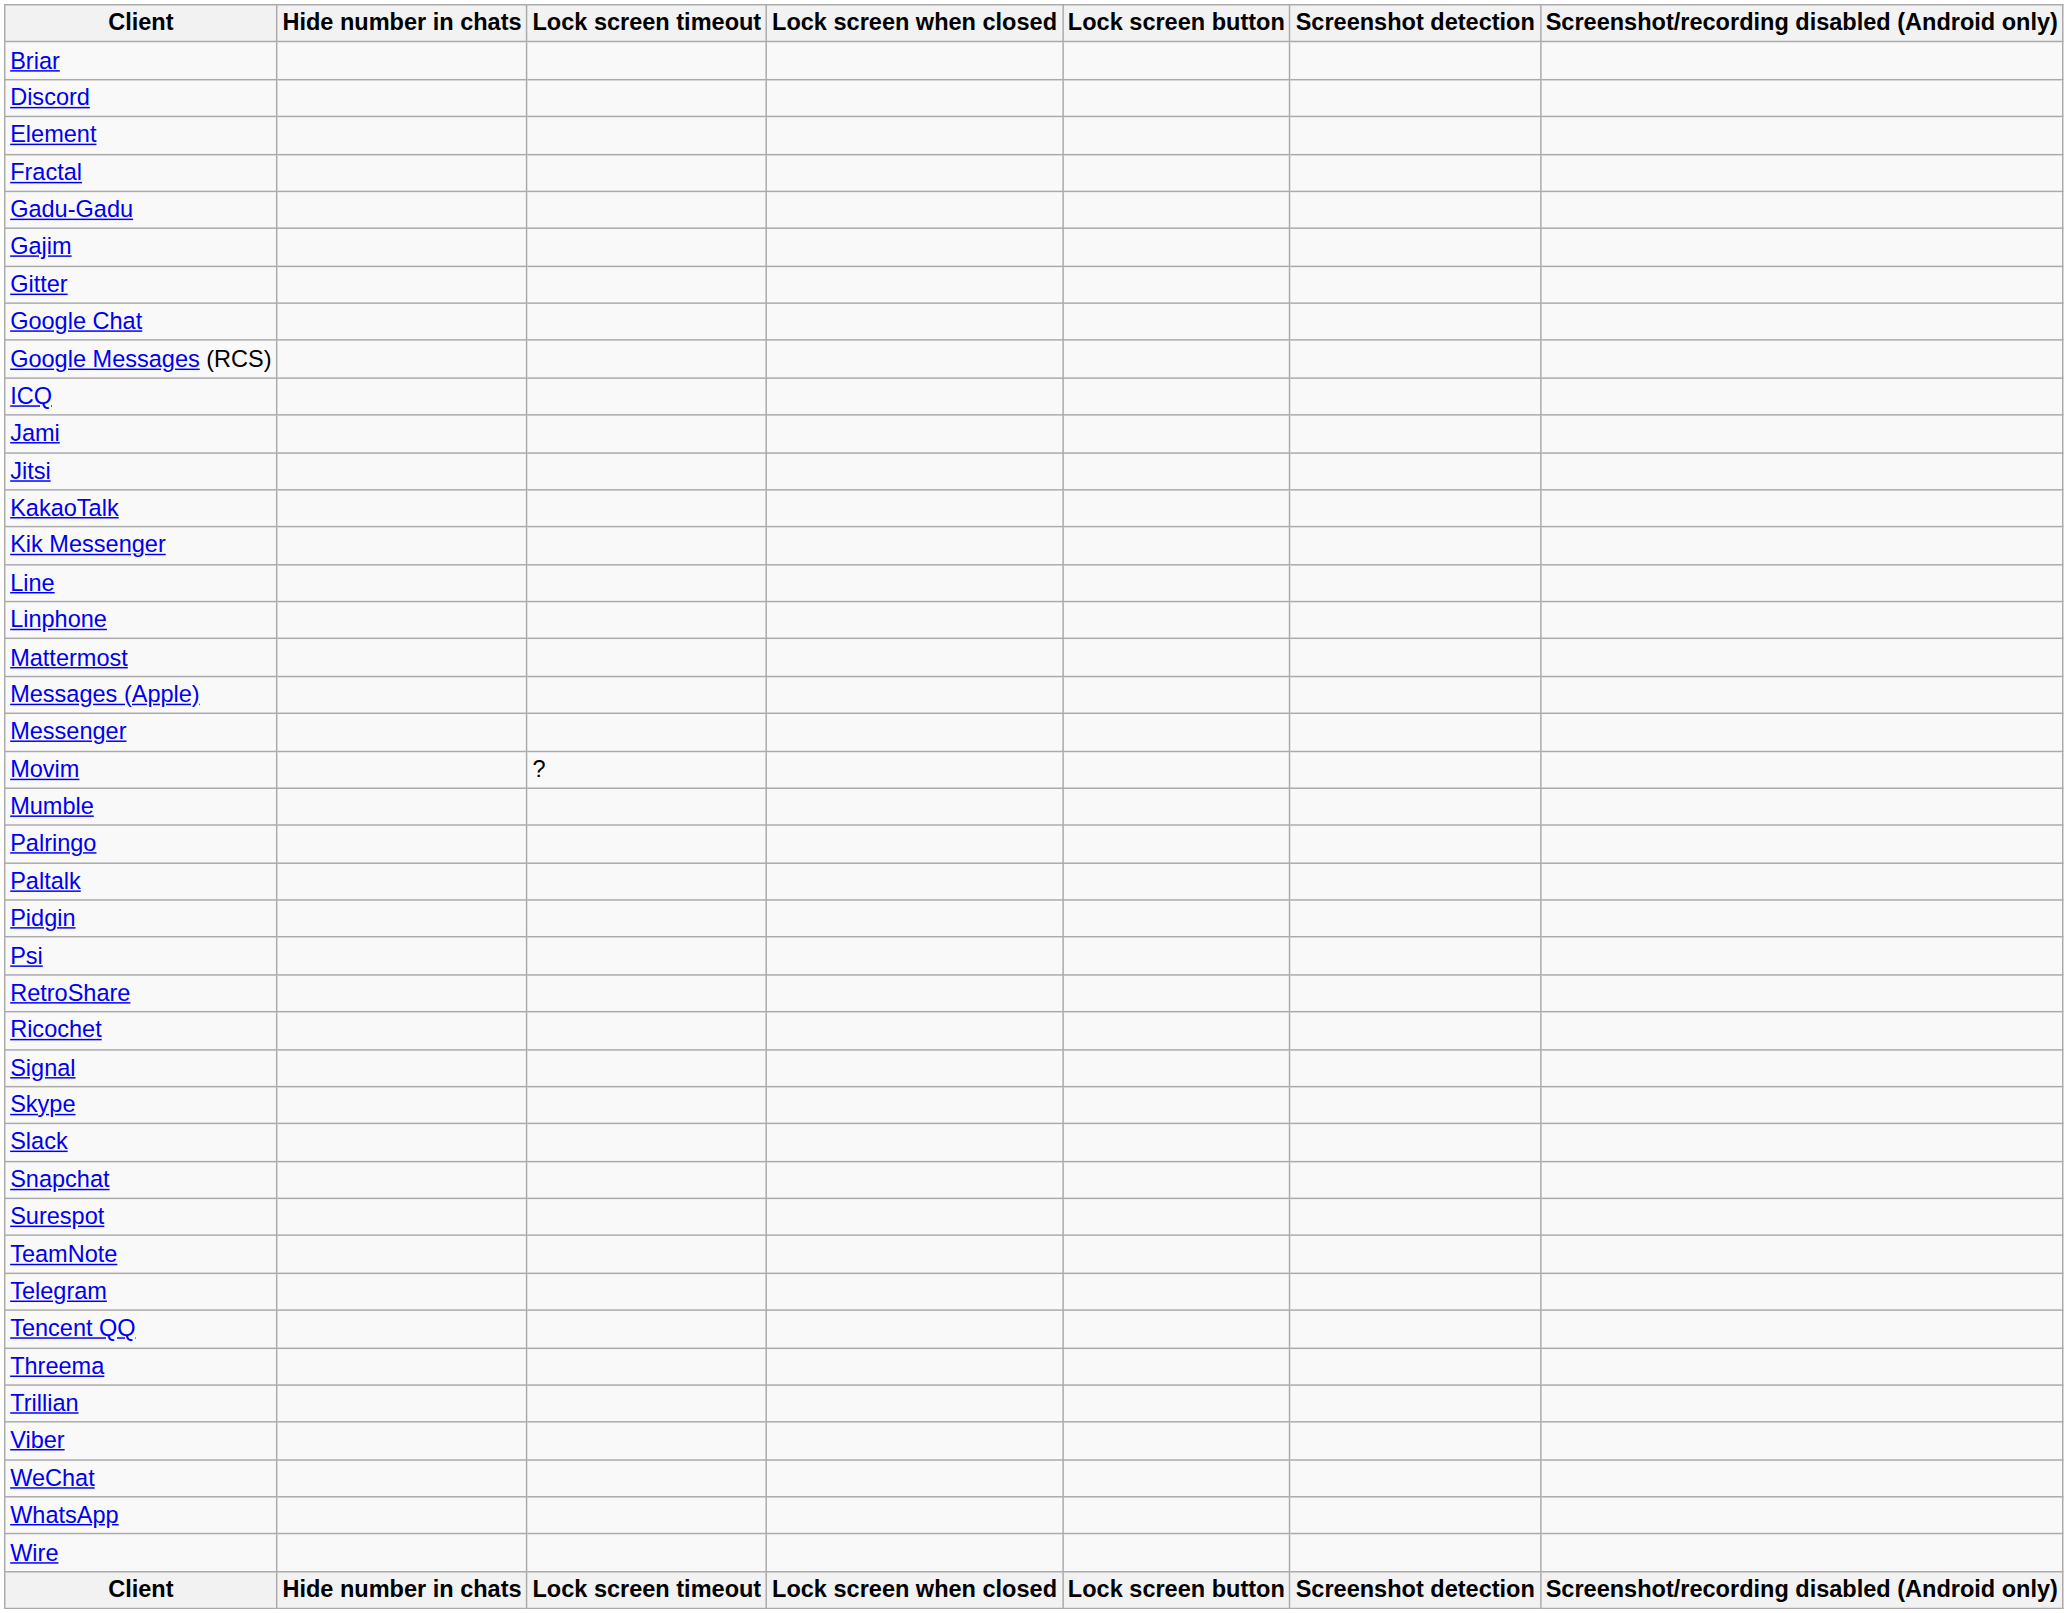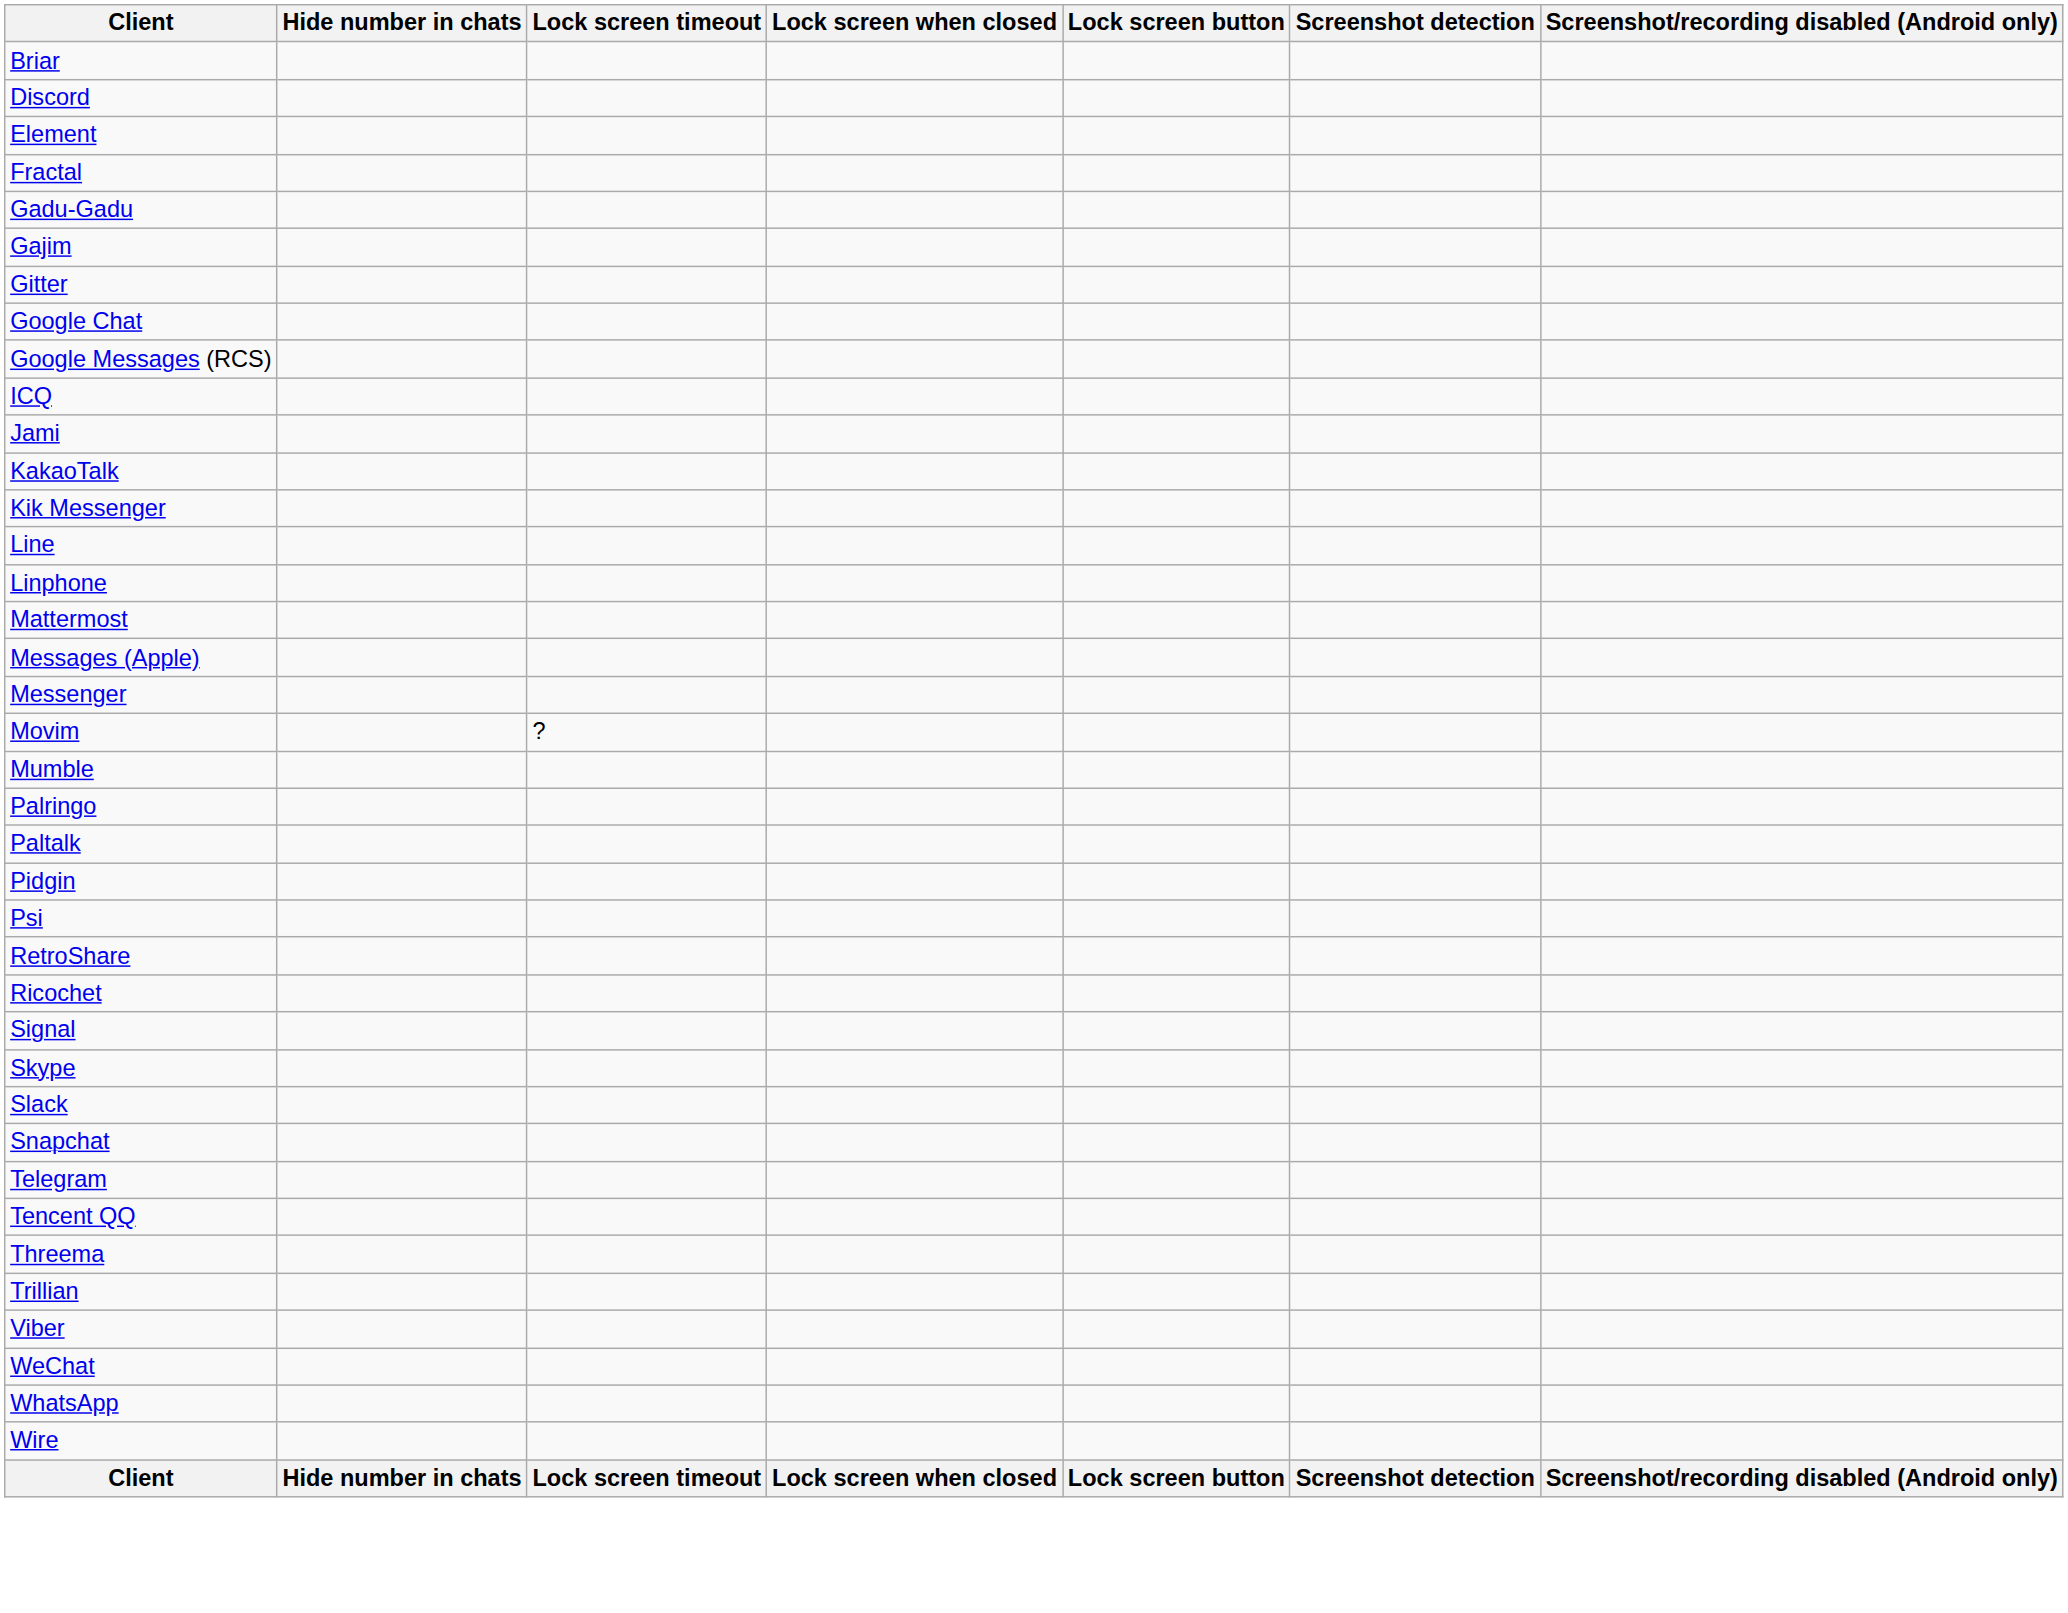- row: Jitsi
- row: Surespot
- row: TeamNote
